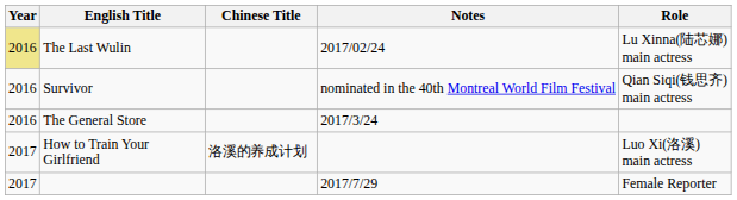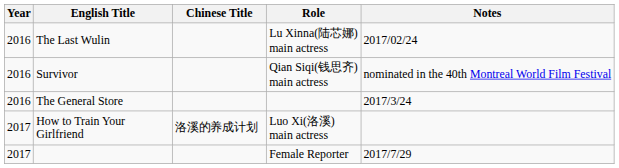columns swapped: Role <-> Notes
The Last Wulin | Year: khaki background -> no background
